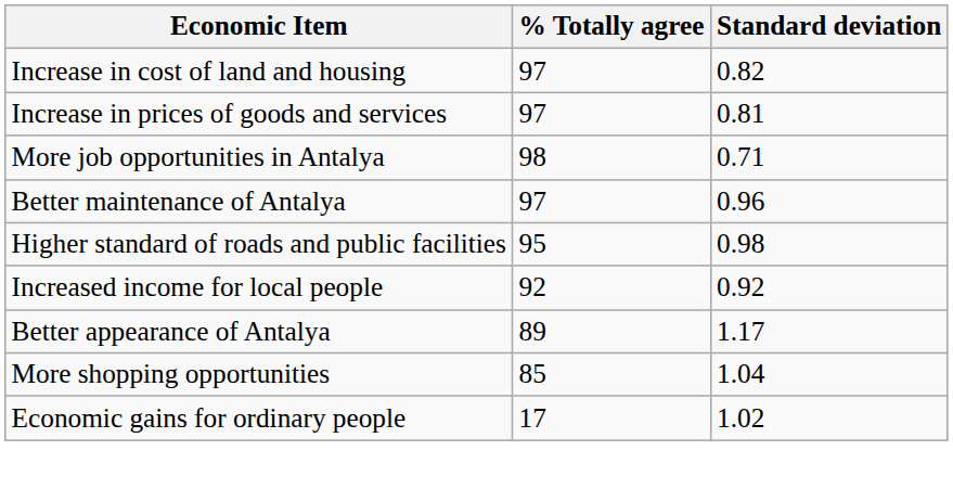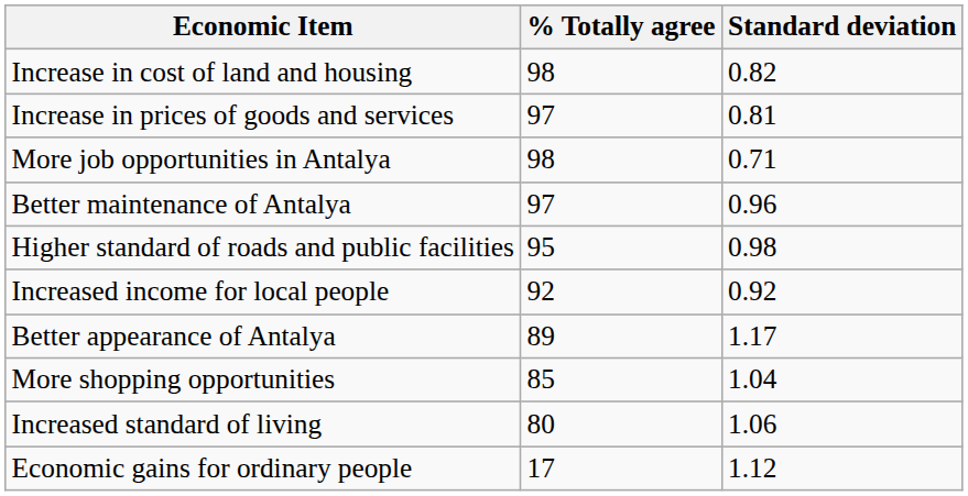Increase in cost of land and housing | % Totally agree: 97 -> 98
+ row: Increased standard of living | 80 | 1.06
Economic gains for ordinary people | Standard deviation: 1.02 -> 1.12
